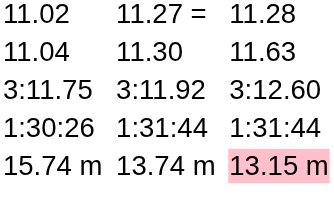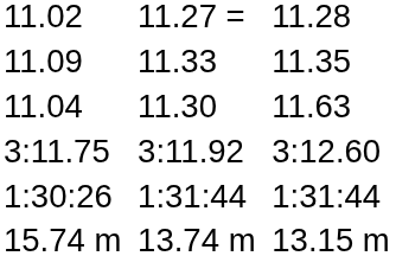+ row: 11.09 | 11.33 | 11.35
15.74 m | column 7: pink background -> no background
